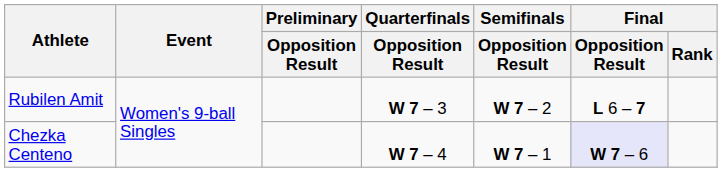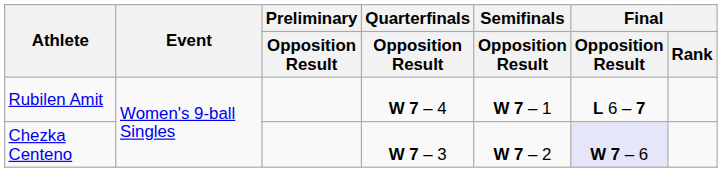Rubilen Amit | Quarterfinals / Opposition Result: W 7 – 3 -> W 7 – 4
Rubilen Amit | Semifinals / Opposition Result: W 7 – 2 -> W 7 – 1
Chezka Centeno | Quarterfinals / Opposition Result: W 7 – 4 -> W 7 – 3
Chezka Centeno | Semifinals / Opposition Result: W 7 – 1 -> W 7 – 2
